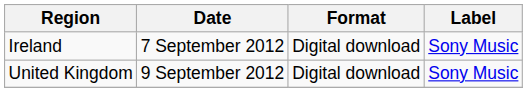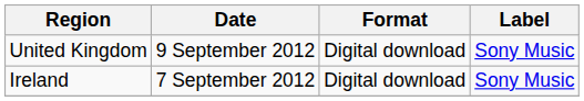rows swapped: Ireland <-> United Kingdom
